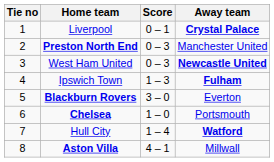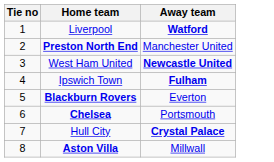- column: Score | 0 – 1 | 0 – 3 | 0 – 3 | 1 – 3 | 3 – 0 | 1 – 0 | 1 – 4 | 4 – 1
Liverpool | Away team: Crystal Palace -> Watford
Hull City | Away team: Watford -> Crystal Palace
